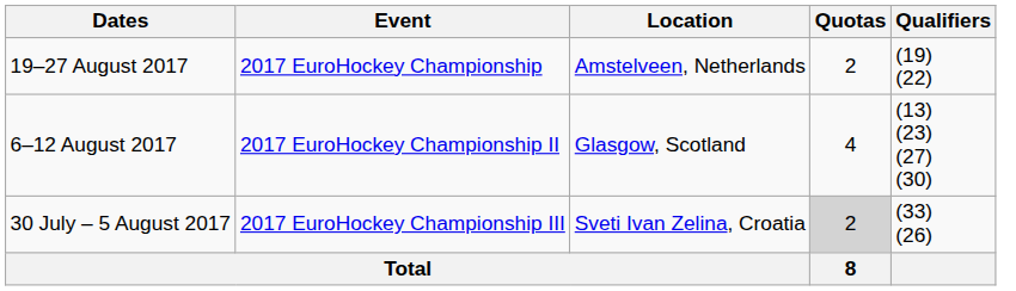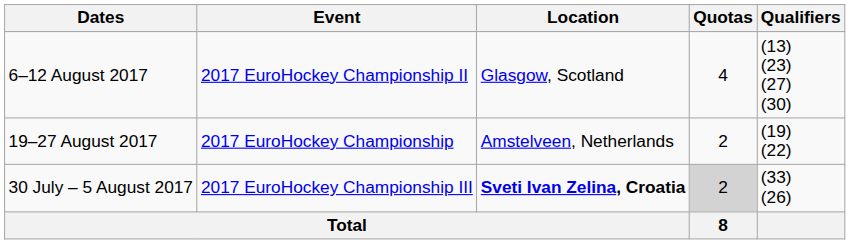rows swapped: 19–27 August 2017 <-> 6–12 August 2017
30 July – 5 August 2017 | Location: normal -> bold
